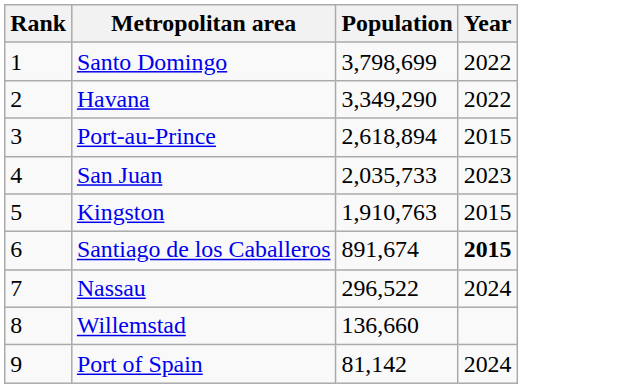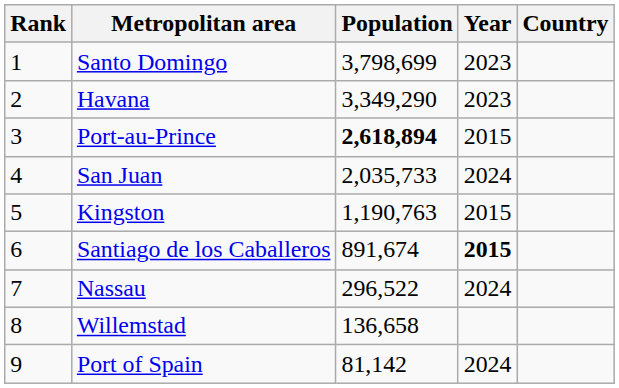+ column: Country
Santo Domingo | Year: 2022 -> 2023
Havana | Year: 2022 -> 2023
Port-au-Prince | Population: normal -> bold
San Juan | Year: 2023 -> 2024
Kingston | Population: 1,910,763 -> 1,190,763
Willemstad | Population: 136,660 -> 136,658
